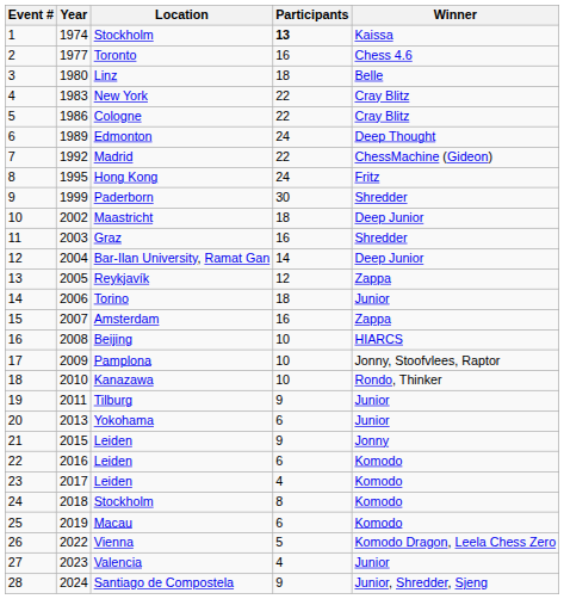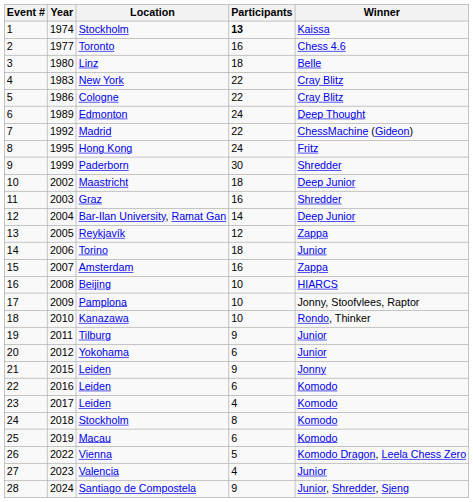20 | Year: 2013 -> 2012
